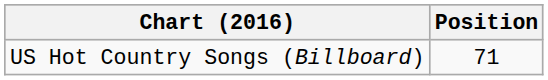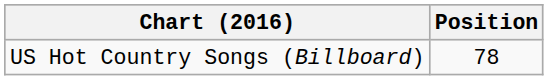US Hot Country Songs (Billboard) | Position: 71 -> 78
